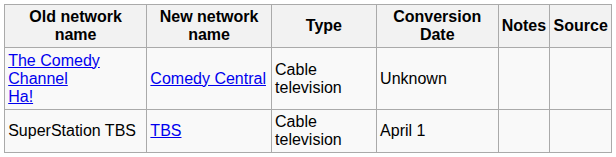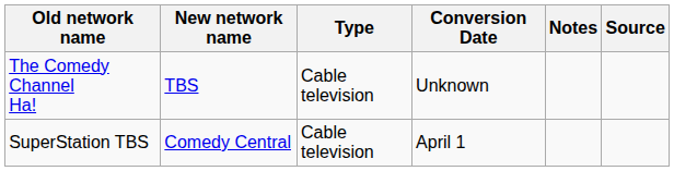The Comedy Channel Ha! | New network name: Comedy Central -> TBS
SuperStation TBS | New network name: TBS -> Comedy Central
